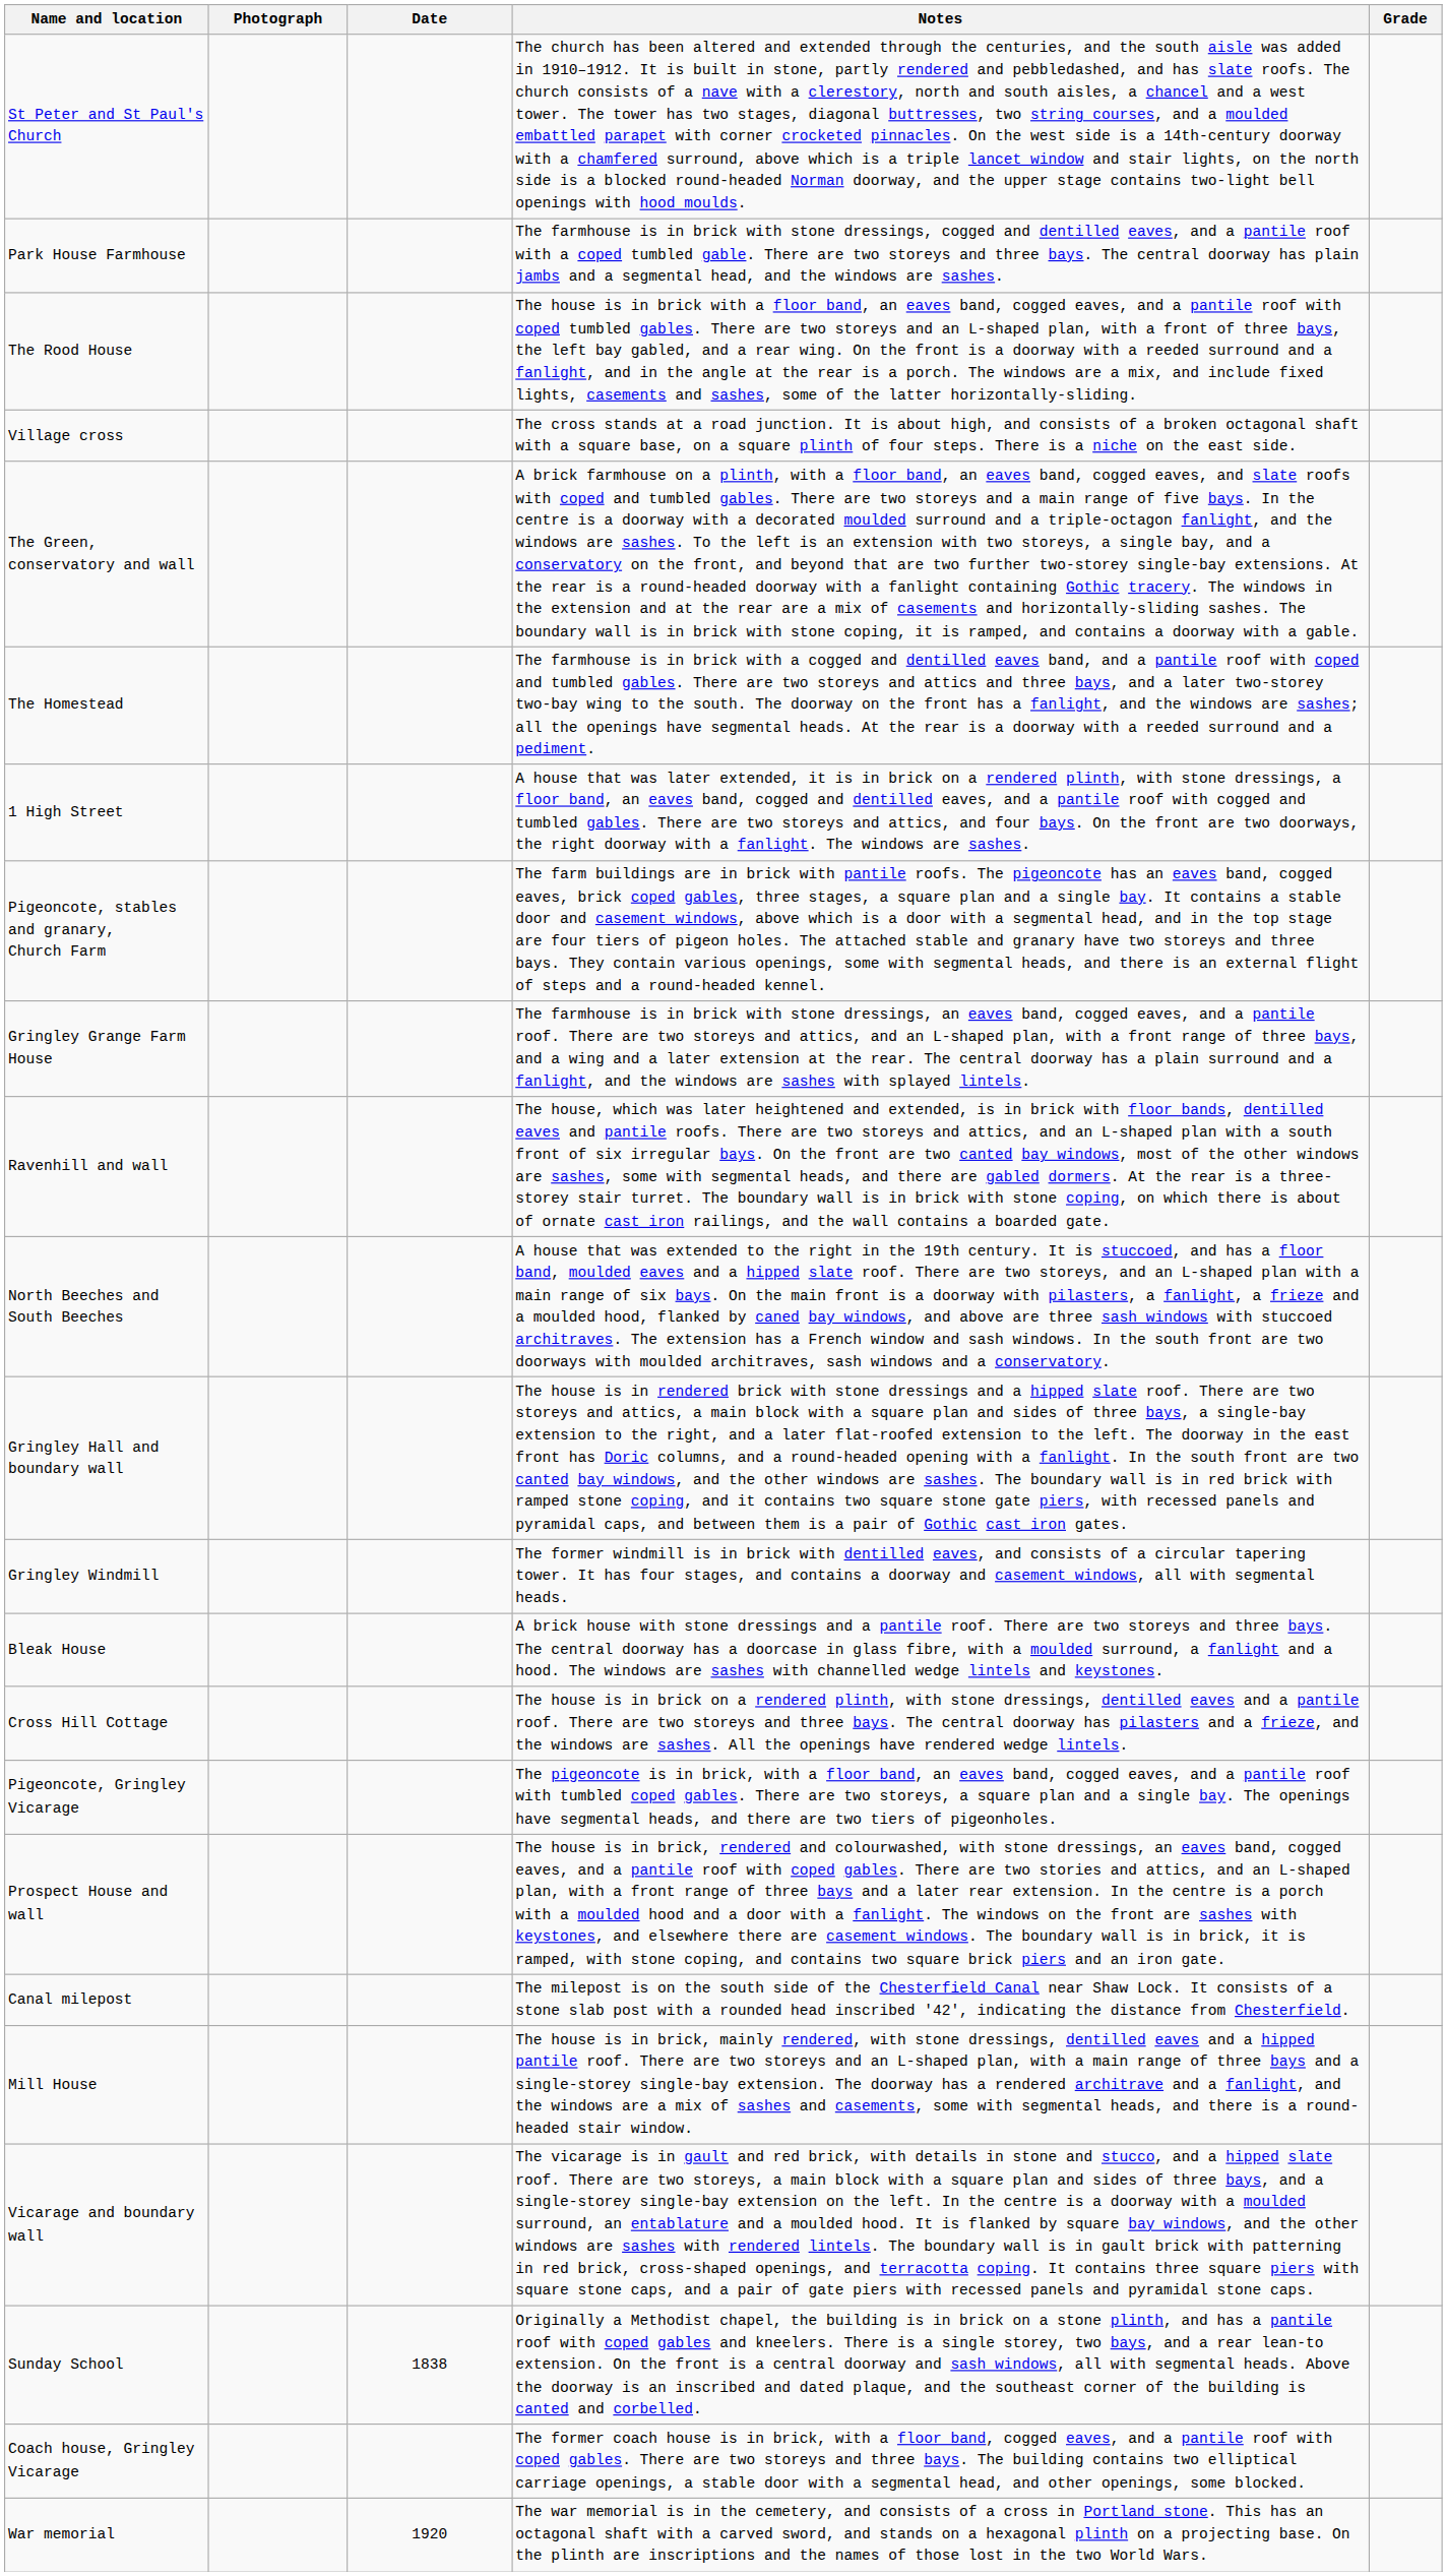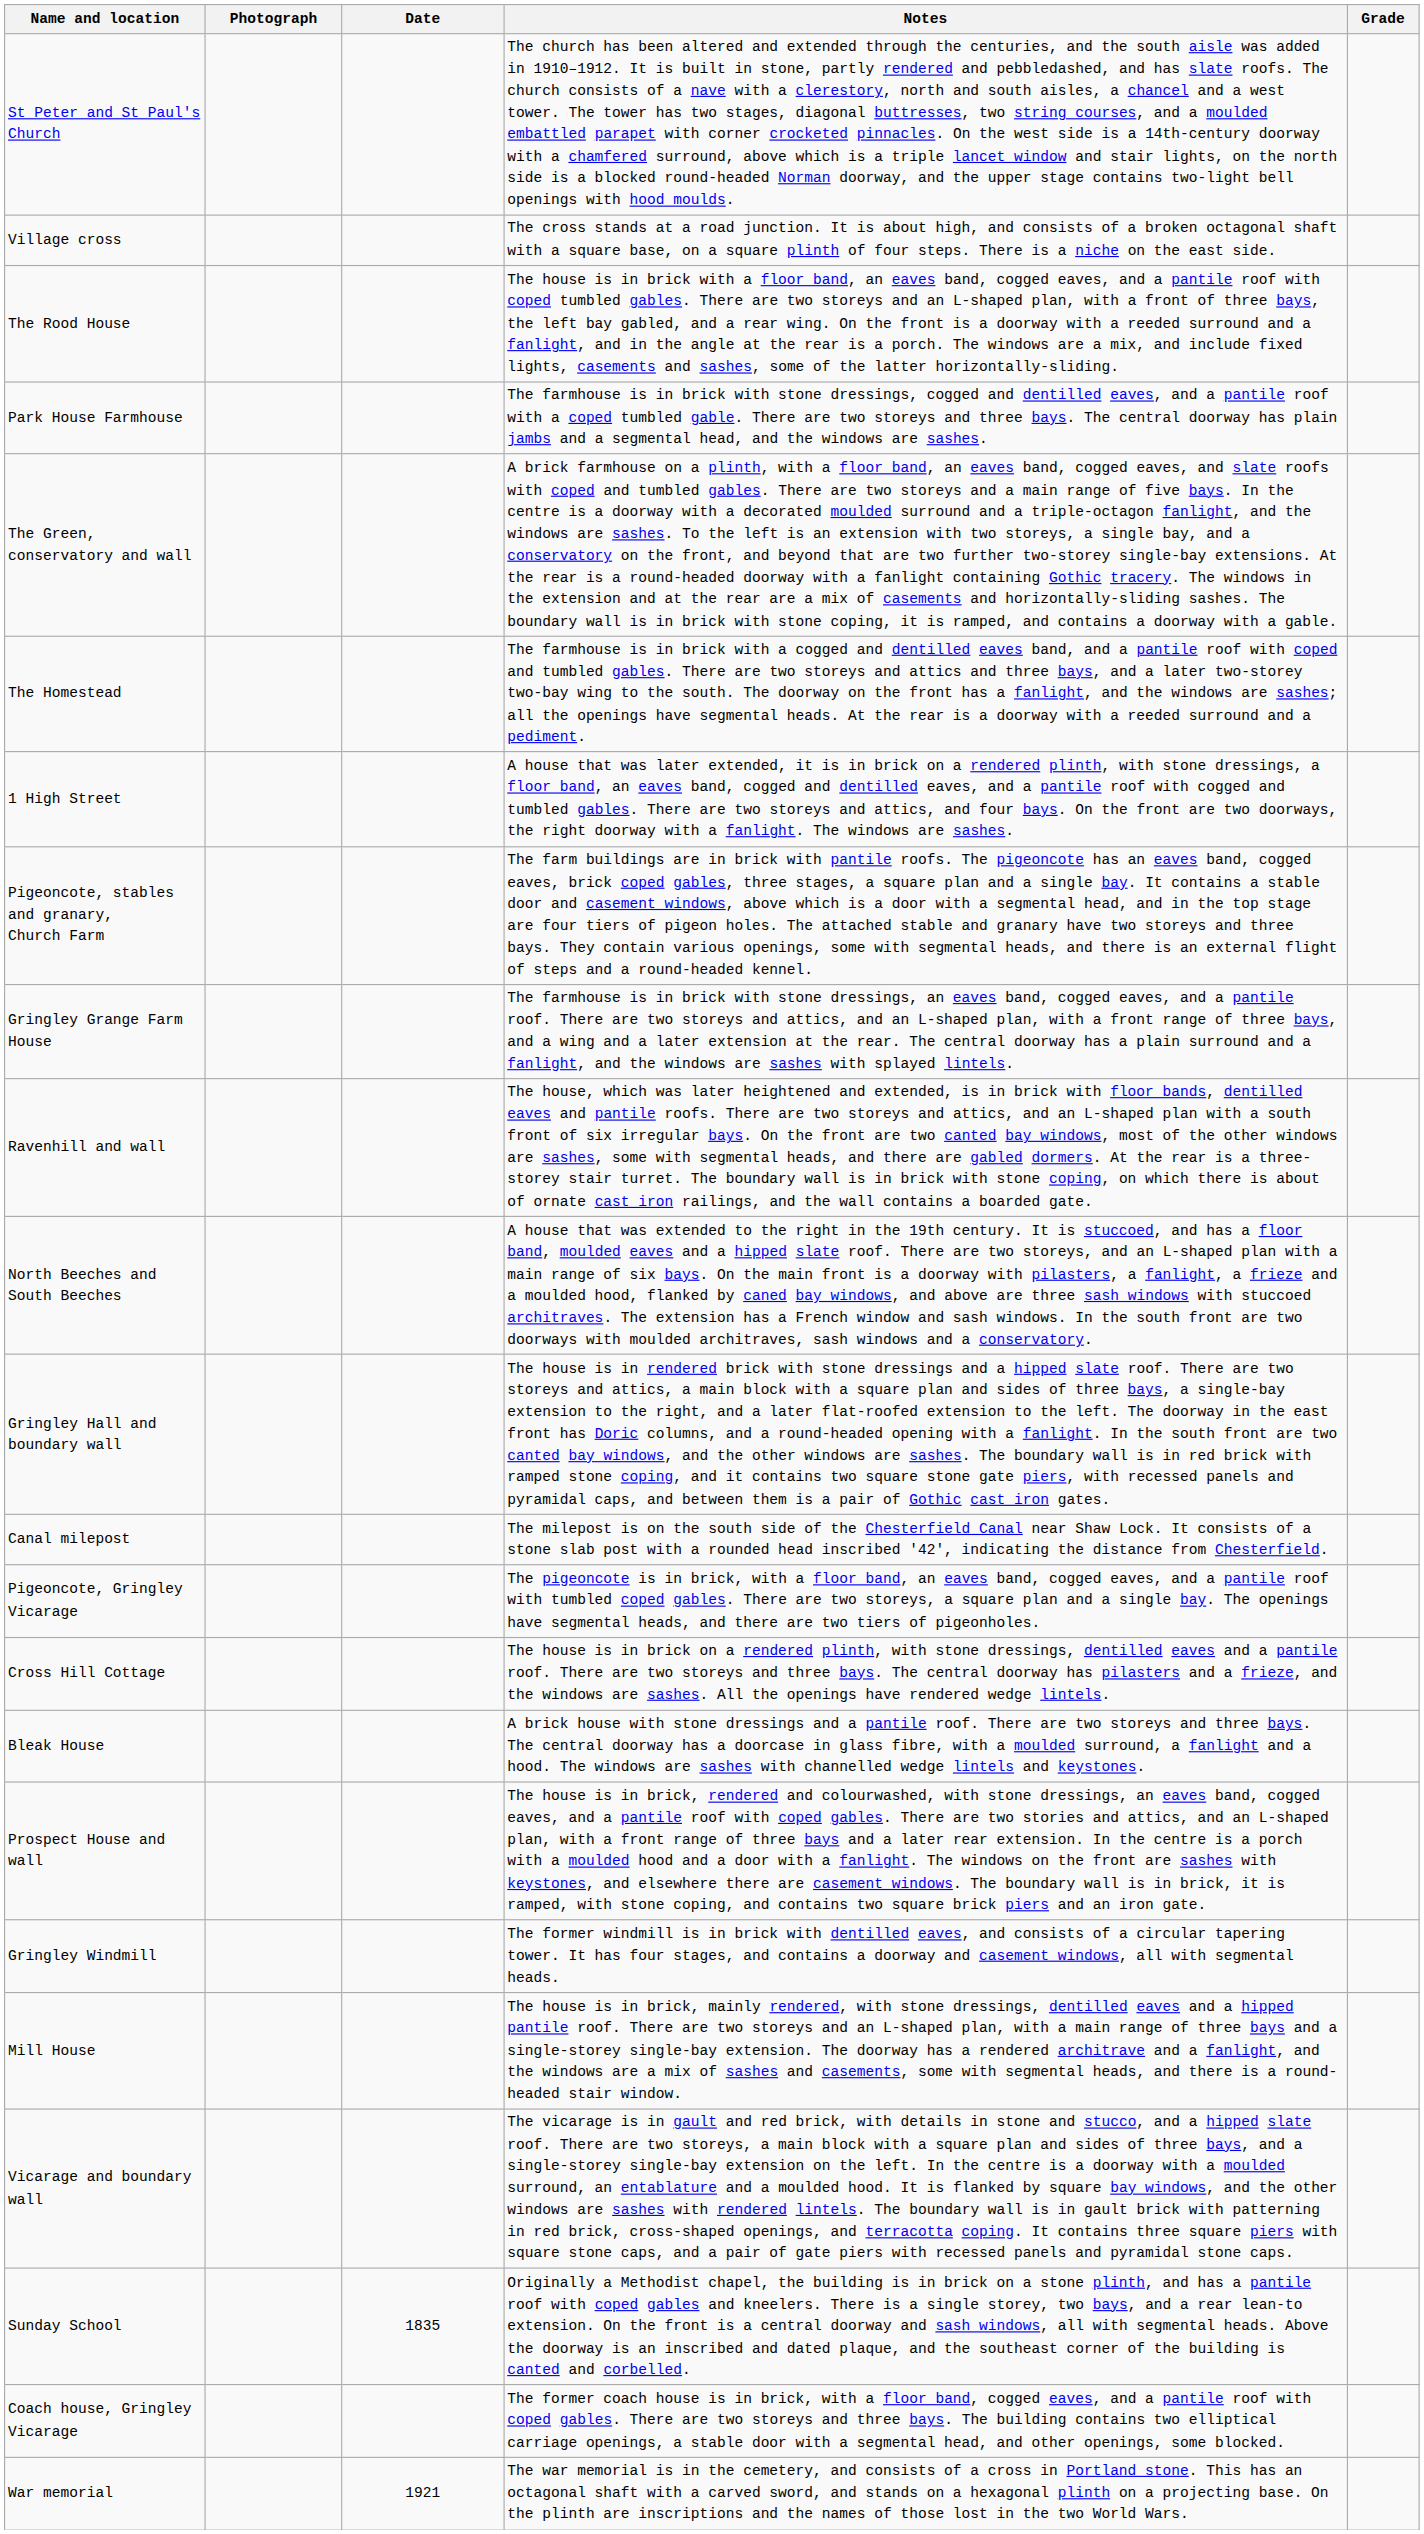rows swapped: Village cross <-> Park House Farmhouse
rows swapped: Canal milepost <-> Gringley Windmill
rows swapped: Bleak House <-> Pigeoncote, Gringley Vicarage
Sunday School | Date: 1838 -> 1835
War memorial | Date: 1920 -> 1921
